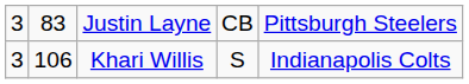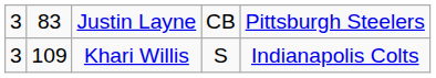Khari Willis | column 2: 106 -> 109
